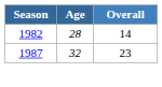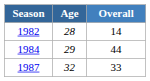+ row: 1984 | 29 | 44
1987 | Overall: 23 -> 33
